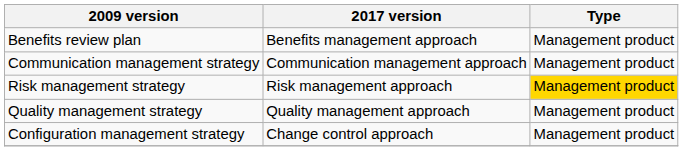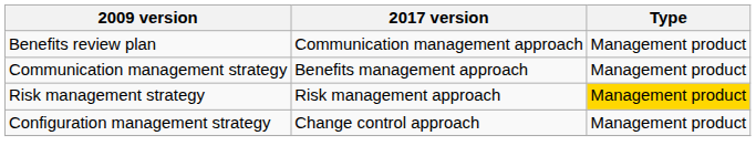Benefits review plan | 2017 version: Benefits management approach -> Communication management approach
Communication management strategy | 2017 version: Communication management approach -> Benefits management approach
- row: Quality management strategy | Quality management approach | Management product
